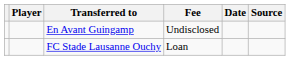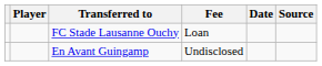rows swapped: FC Stade Lausanne Ouchy <-> En Avant Guingamp
